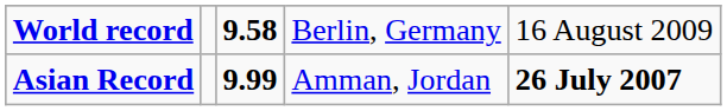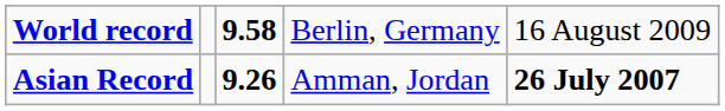Asian Record | column 3: 9.99 -> 9.26
